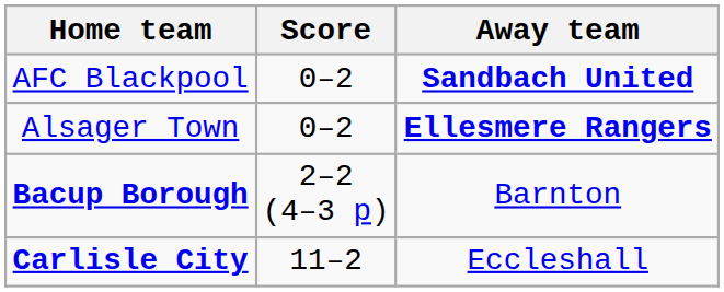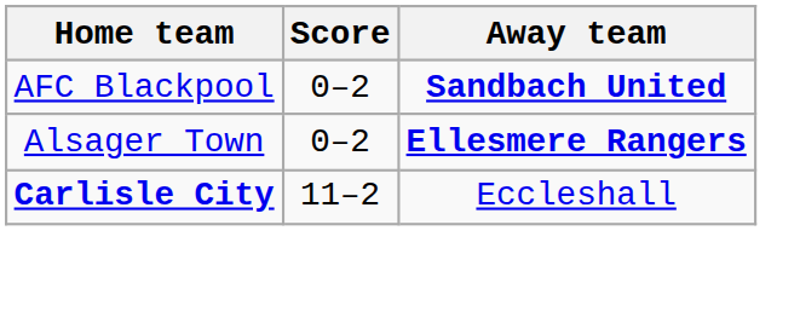- row: Bacup Borough | 2–2 (4–3 p) | Barnton
